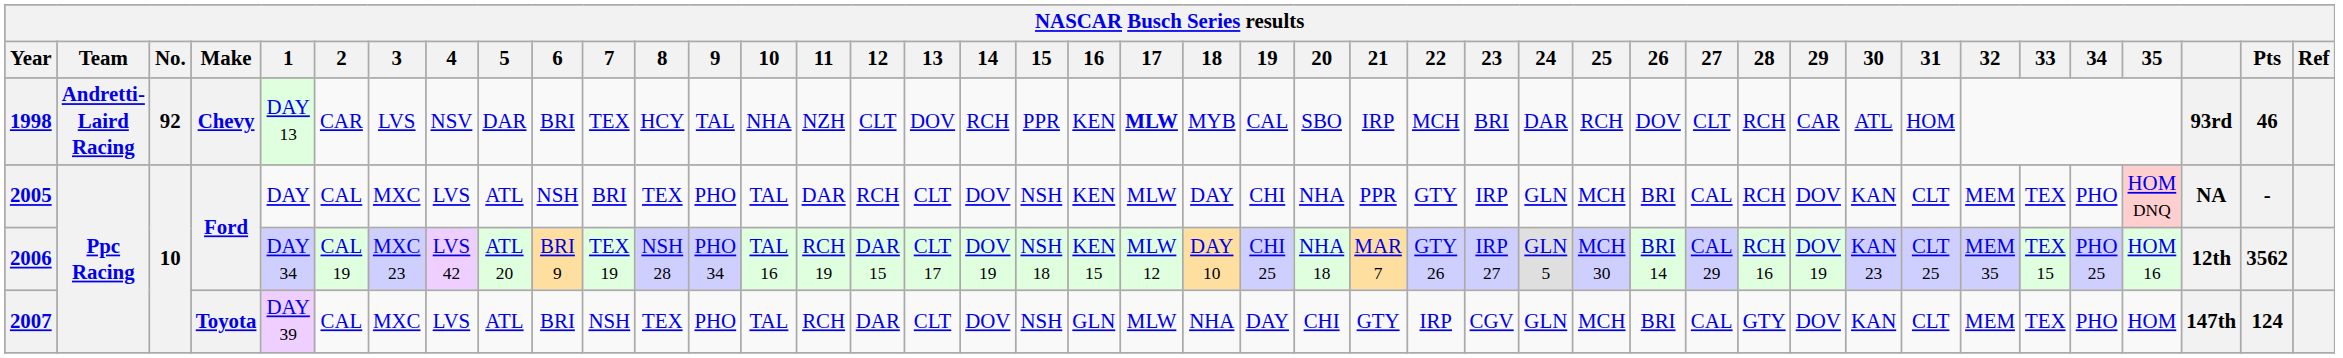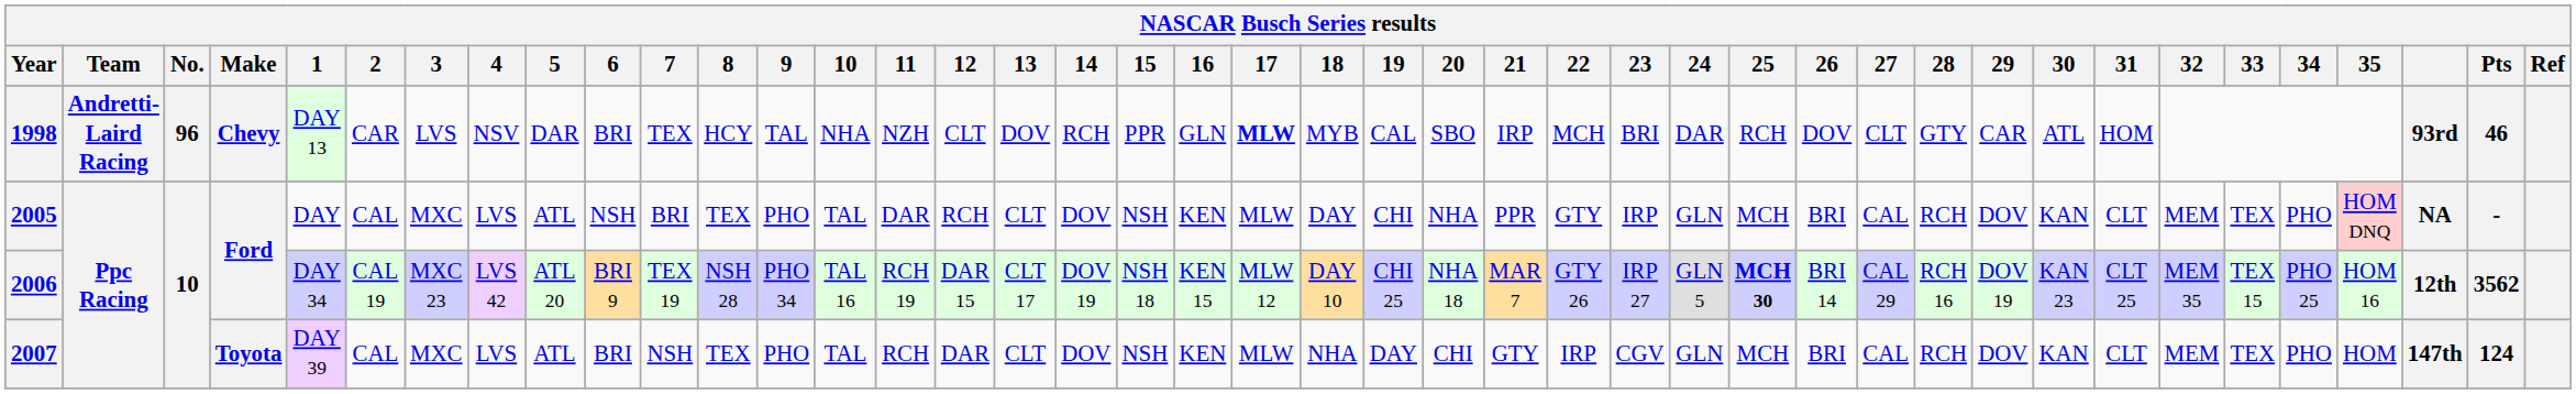1998 | No.: 92 -> 96
1998 | 16: KEN -> GLN
1998 | 28: RCH -> GTY
2006 | 25: normal -> bold
2007 | 16: GLN -> KEN
2007 | 28: GTY -> RCH
